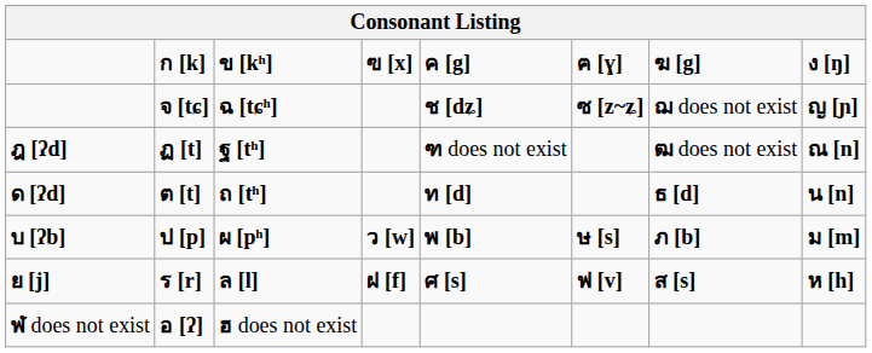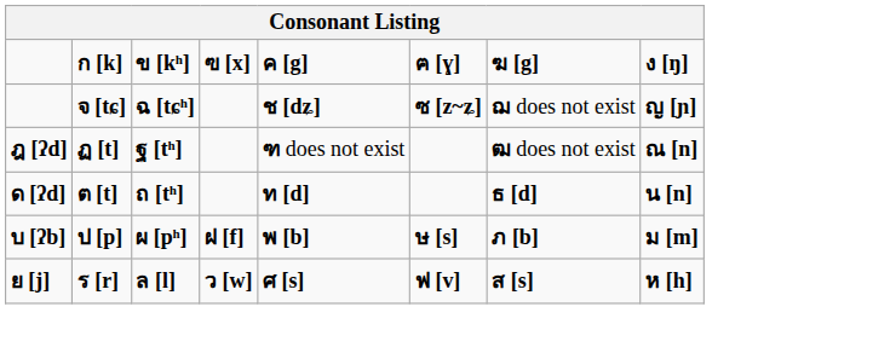บ [ʔb] | ฃ [x]: ว [w] -> ฝ [f]
ย [j] | ฃ [x]: ฝ [f] -> ว [w]
- row: ฬ does not exist | อ [ʔ] | ฮ does not exist
